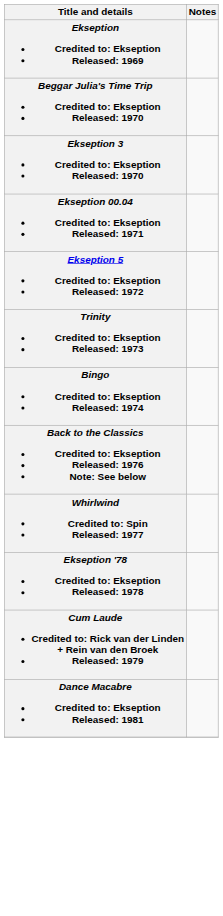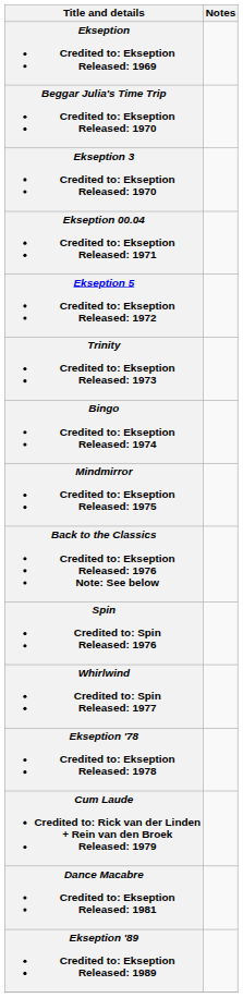+ row: Mindmirror Credited to: Ekseption Released: 1975
+ row: Spin Credited to: Spin Released: 1976
+ row: Ekseption '89 Credited to: Ekseption Released: 1989
